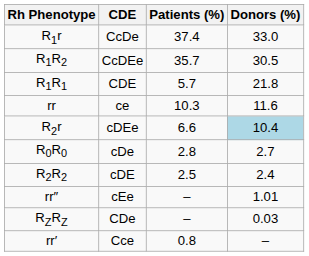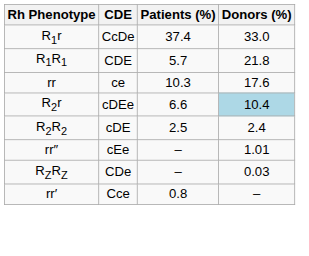- row: R1R2 | CcDEe | 35.7 | 30.5
rr | Donors (%): 11.6 -> 17.6
- row: R0R0 | cDe | 2.8 | 2.7
